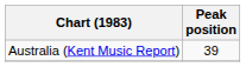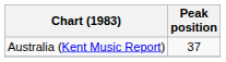Australia (Kent Music Report) | Peak position: 39 -> 37
